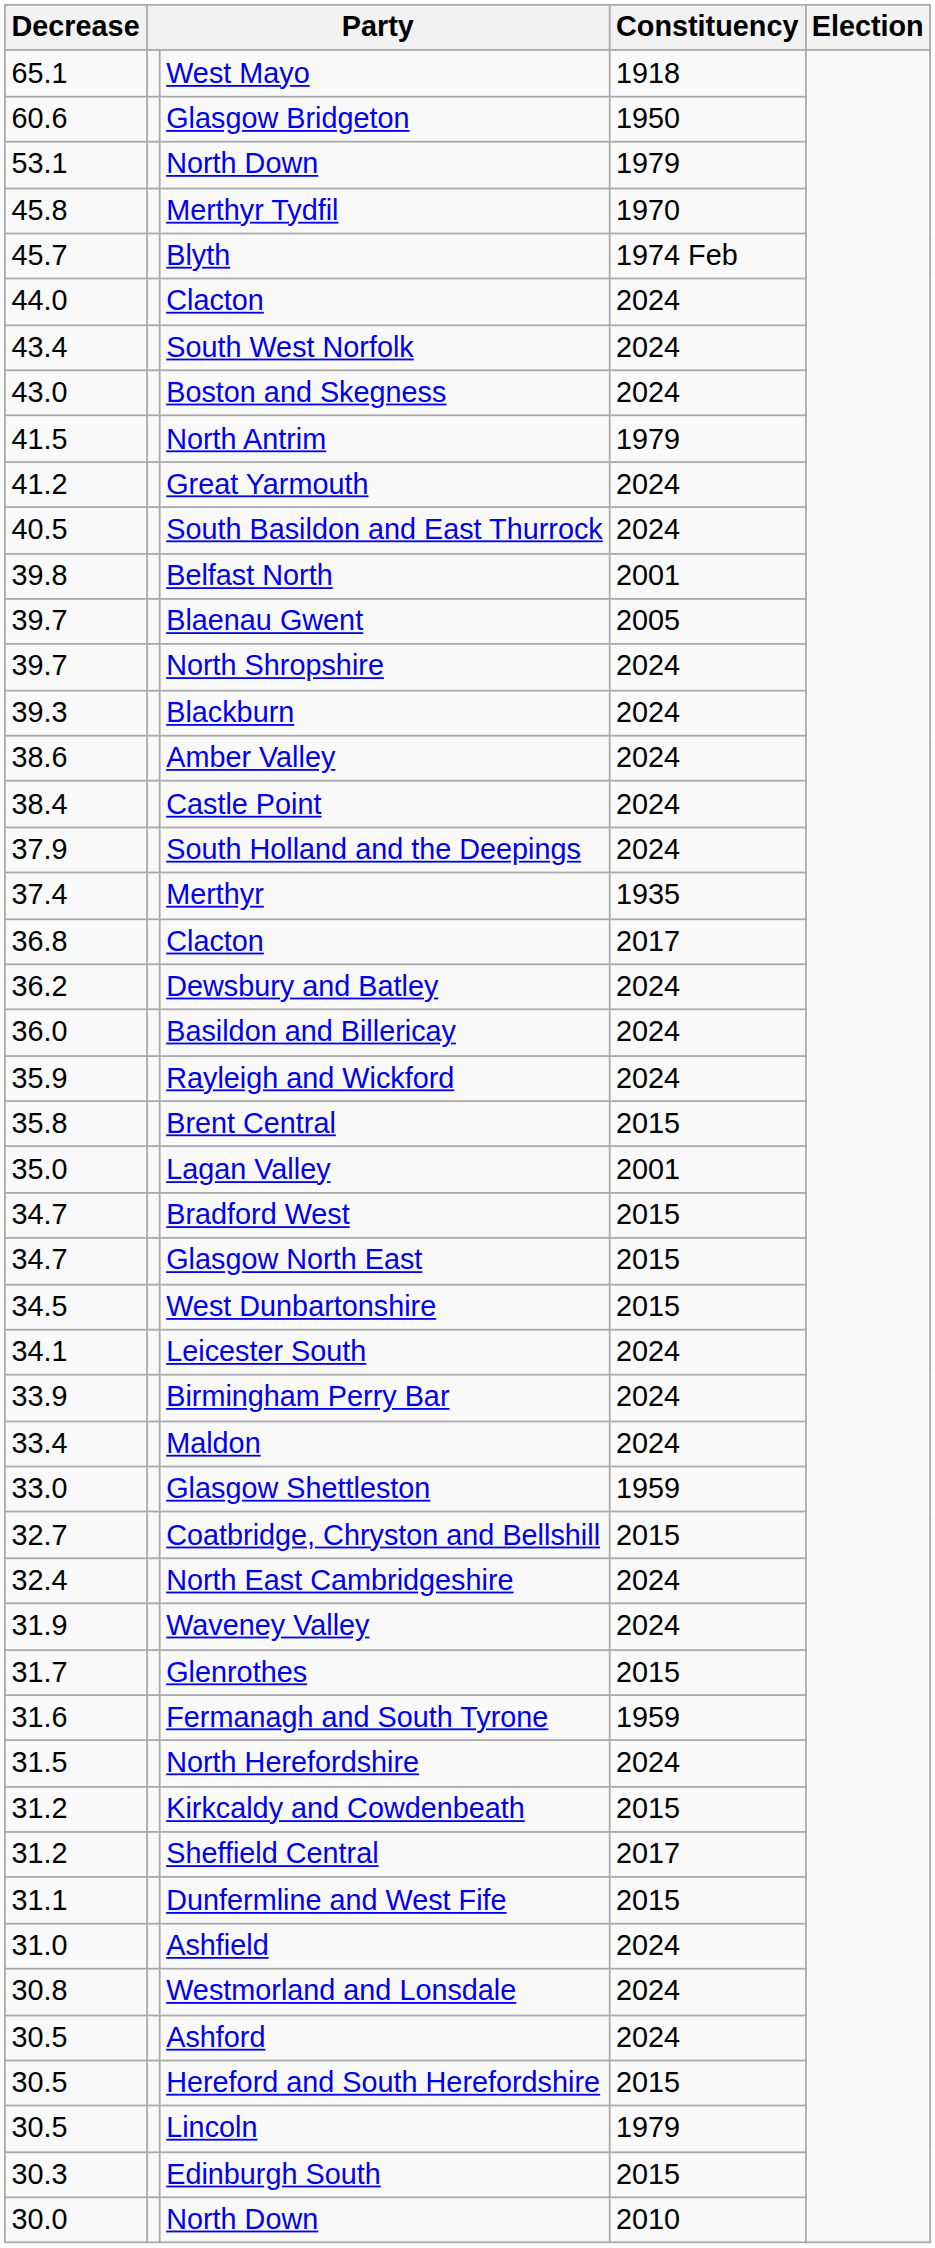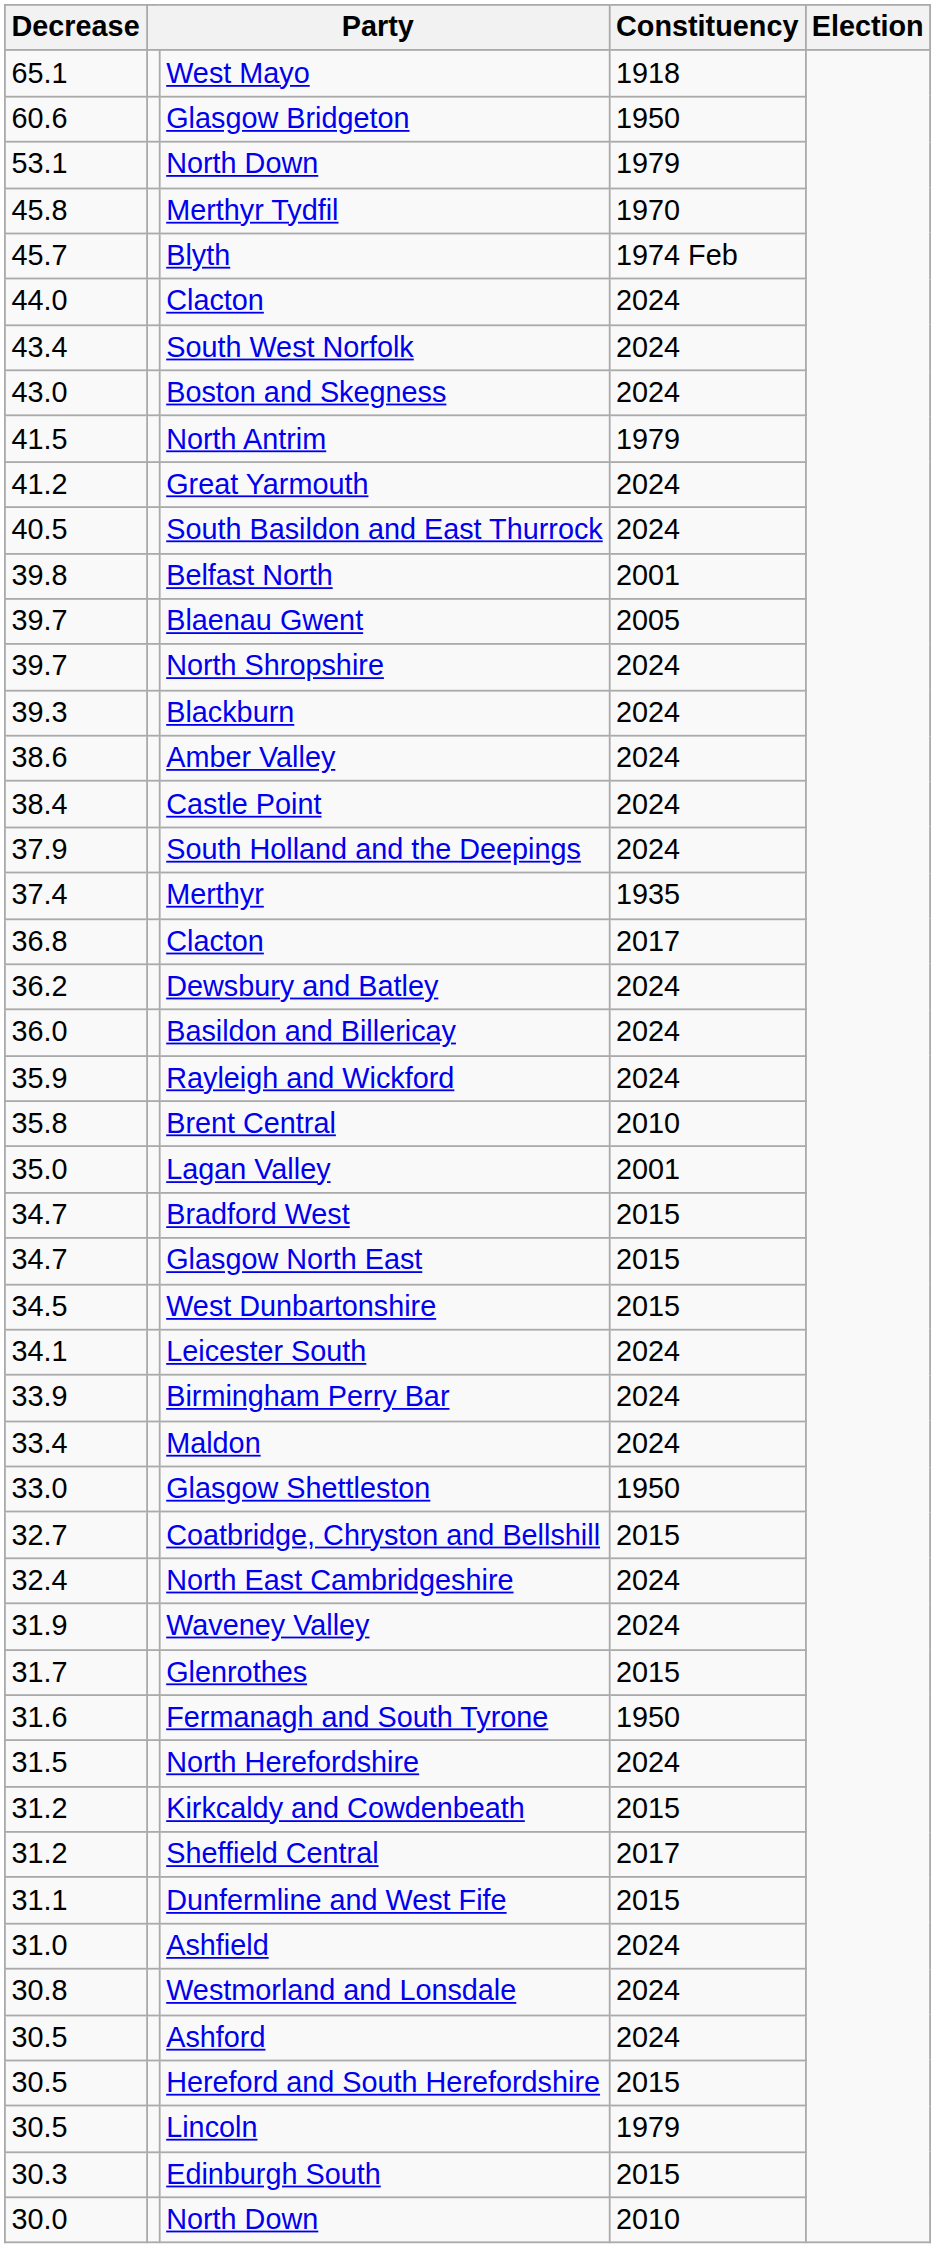Brent Central | Constituency: 2015 -> 2010
Glasgow Shettleston | Constituency: 1959 -> 1950
Fermanagh and South Tyrone | Constituency: 1959 -> 1950
